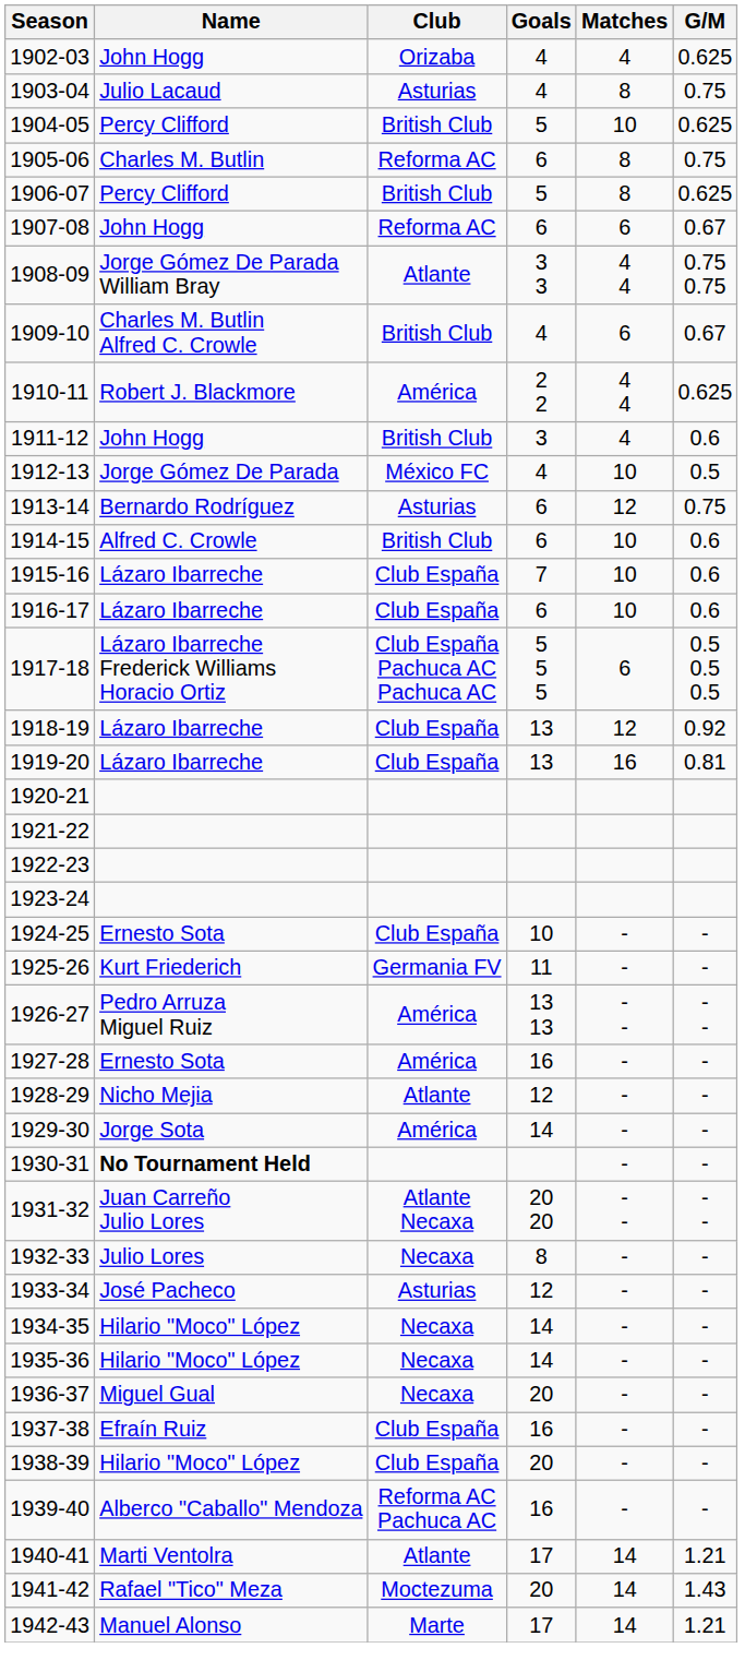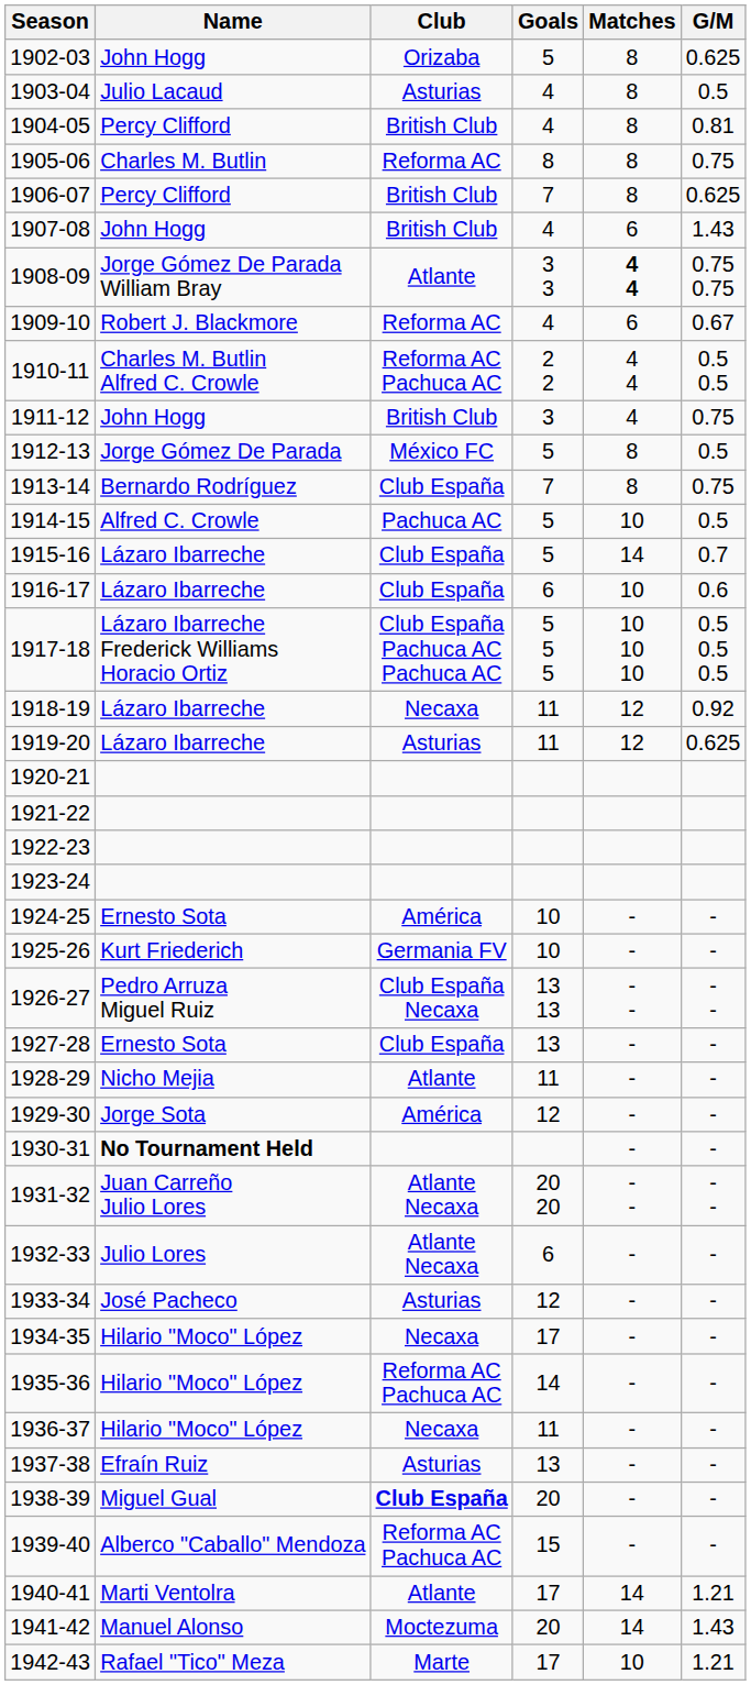1902-03 | Goals: 4 -> 5
1902-03 | Matches: 4 -> 8
1903-04 | G/M: 0.75 -> 0.5
1904-05 | Goals: 5 -> 4
1904-05 | Matches: 10 -> 8
1904-05 | G/M: 0.625 -> 0.81
1905-06 | Goals: 6 -> 8
1906-07 | Goals: 5 -> 7
1907-08 | Club: Reforma AC -> British Club
1907-08 | Goals: 6 -> 4
1907-08 | G/M: 0.67 -> 1.43
1908-09 | Matches: normal -> bold
1909-10 | Name: Charles M. Butlin Alfred C. Crowle -> Robert J. Blackmore
1909-10 | Club: British Club -> Reforma AC
1910-11 | Name: Robert J. Blackmore -> Charles M. Butlin Alfred C. Crowle
1910-11 | Club: América -> Reforma AC Pachuca AC
1910-11 | G/M: 0.625 -> 0.5 0.5
1911-12 | G/M: 0.6 -> 0.75
1912-13 | Goals: 4 -> 5
1912-13 | Matches: 10 -> 8
1913-14 | Club: Asturias -> Club España
1913-14 | Goals: 6 -> 7
1913-14 | Matches: 12 -> 8
1914-15 | Club: British Club -> Pachuca AC
1914-15 | Goals: 6 -> 5
1914-15 | G/M: 0.6 -> 0.5
1915-16 | Goals: 7 -> 5
1915-16 | Matches: 10 -> 14
1915-16 | G/M: 0.6 -> 0.7
1917-18 | Matches: 6 -> 10 10 10
1918-19 | Club: Club España -> Necaxa
1918-19 | Goals: 13 -> 11
1919-20 | Club: Club España -> Asturias
1919-20 | Goals: 13 -> 11
1919-20 | Matches: 16 -> 12
1919-20 | G/M: 0.81 -> 0.625
1924-25 | Club: Club España -> América
1925-26 | Goals: 11 -> 10
1926-27 | Club: América -> Club España Necaxa
1927-28 | Club: América -> Club España
1927-28 | Goals: 16 -> 13
1928-29 | Goals: 12 -> 11
1929-30 | Goals: 14 -> 12
1932-33 | Club: Necaxa -> Atlante Necaxa
1932-33 | Goals: 8 -> 6
1934-35 | Goals: 14 -> 17
1935-36 | Club: Necaxa -> Reforma AC Pachuca AC
1936-37 | Name: Miguel Gual -> Hilario "Moco" López
1936-37 | Goals: 20 -> 11
1937-38 | Club: Club España -> Asturias
1937-38 | Goals: 16 -> 13
1938-39 | Name: Hilario "Moco" López -> Miguel Gual
1938-39 | Club: normal -> bold
1939-40 | Goals: 16 -> 15
1941-42 | Name: Rafael "Tico" Meza -> Manuel Alonso
1942-43 | Name: Manuel Alonso -> Rafael "Tico" Meza
1942-43 | Matches: 14 -> 10
